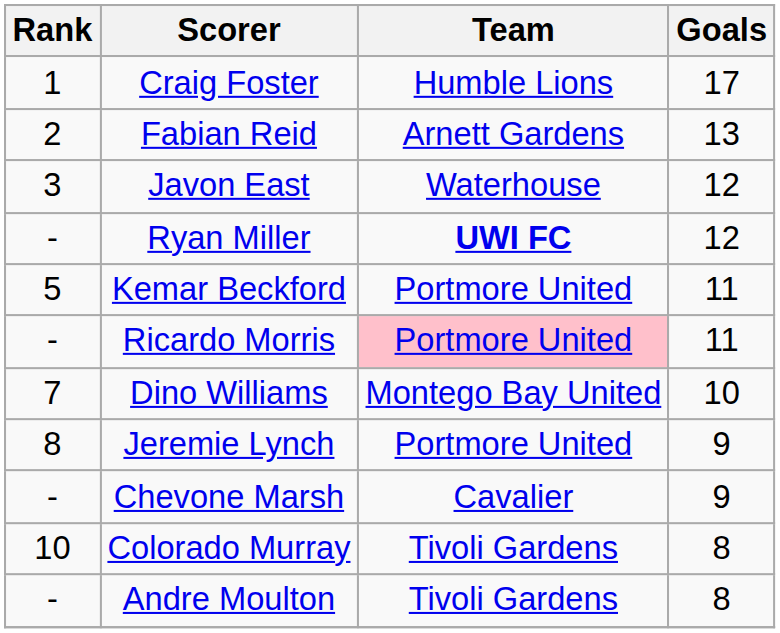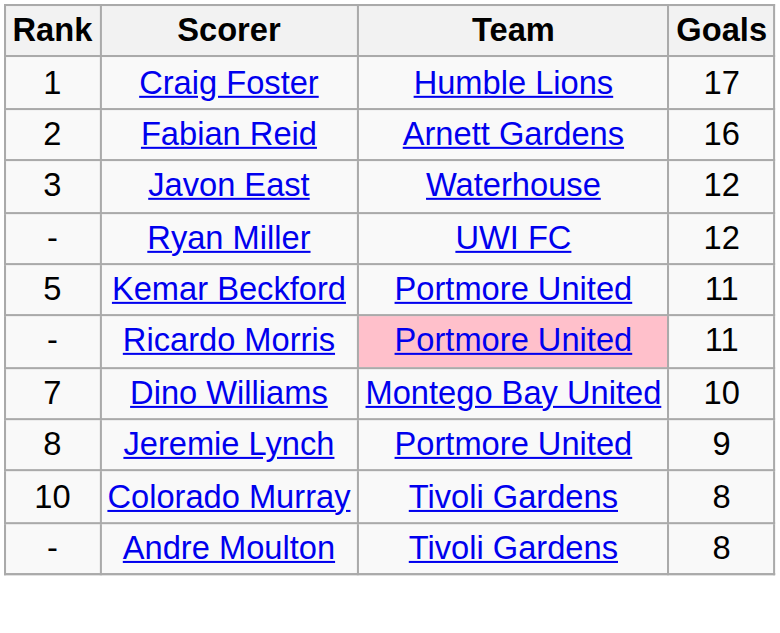Fabian Reid | Goals: 13 -> 16
Ryan Miller | Team: bold -> normal
- row: - | Chevone Marsh | Cavalier | 9
